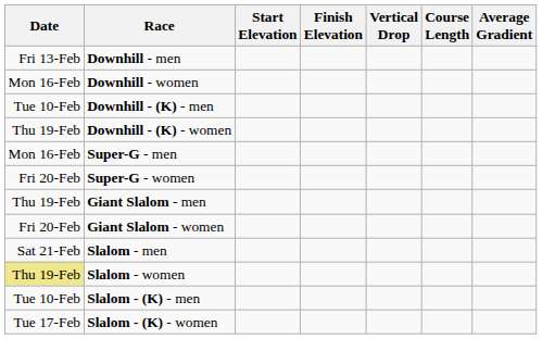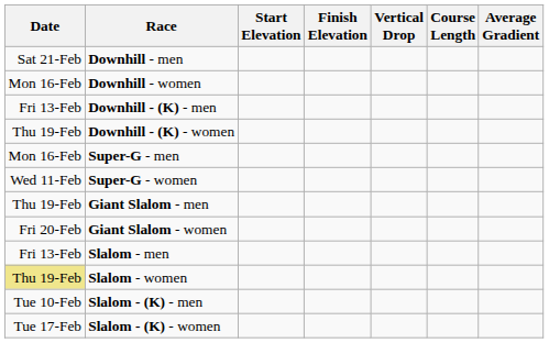Downhill - men | Date: Fri 13-Feb -> Sat 21-Feb
Downhill - (K) - men | Date: Tue 10-Feb -> Fri 13-Feb
Super-G - women | Date: Fri 20-Feb -> Wed 11-Feb
Slalom - men | Date: Sat 21-Feb -> Fri 13-Feb
